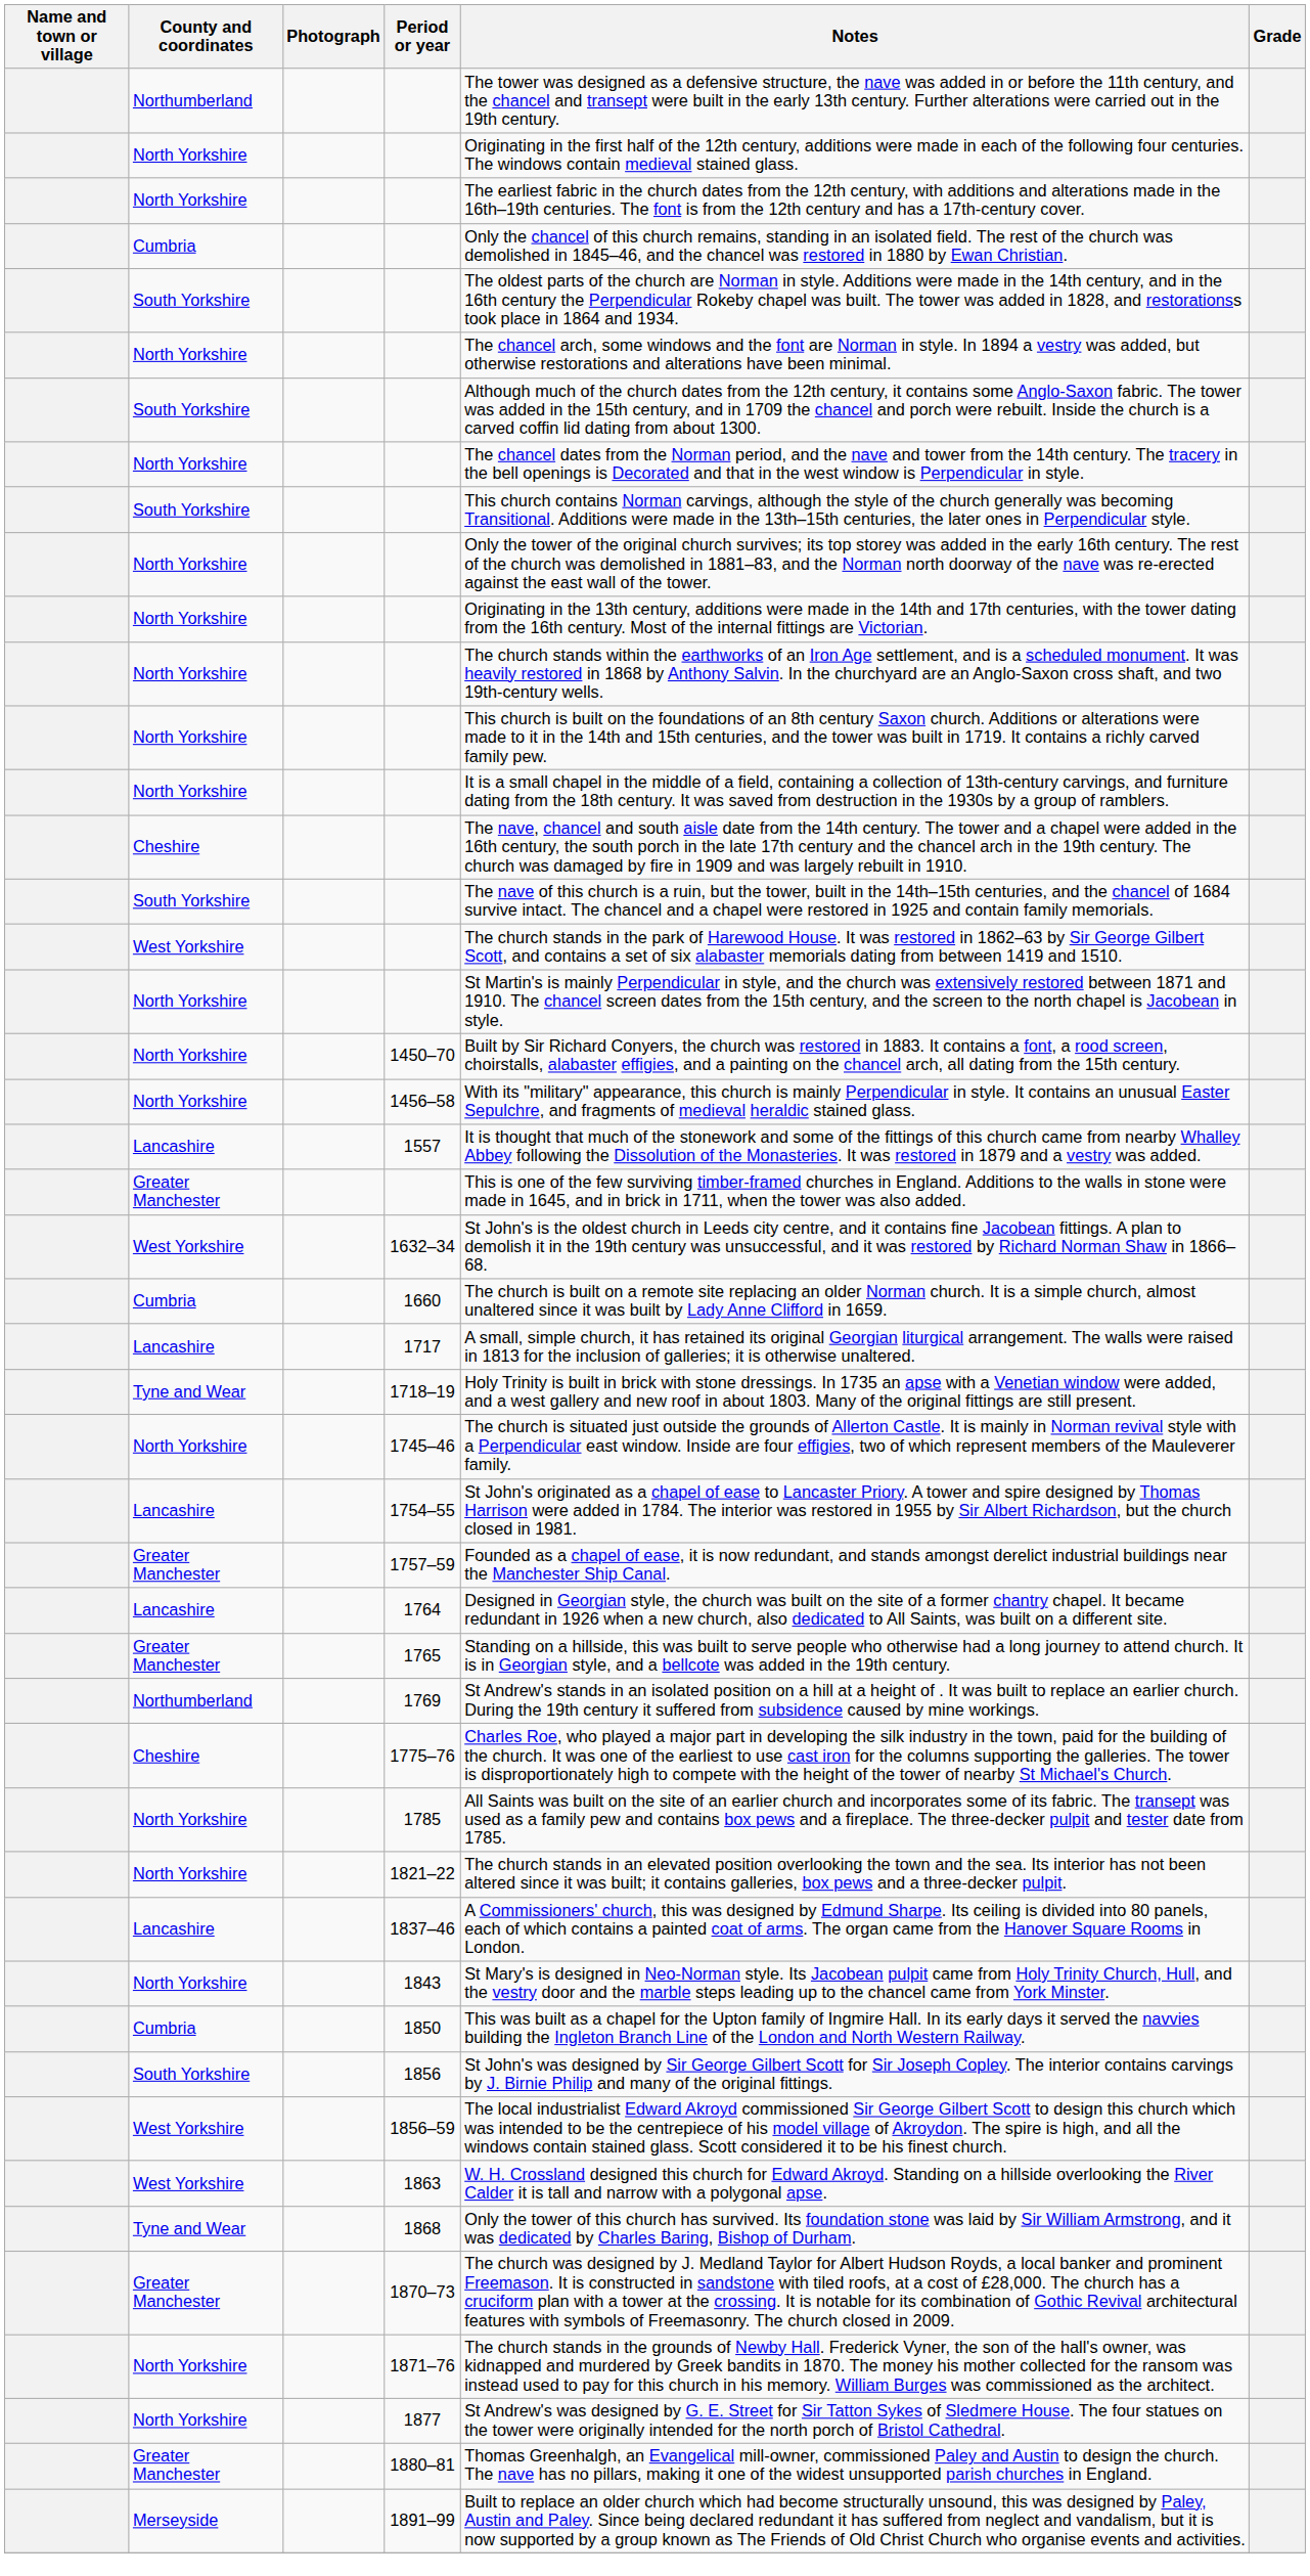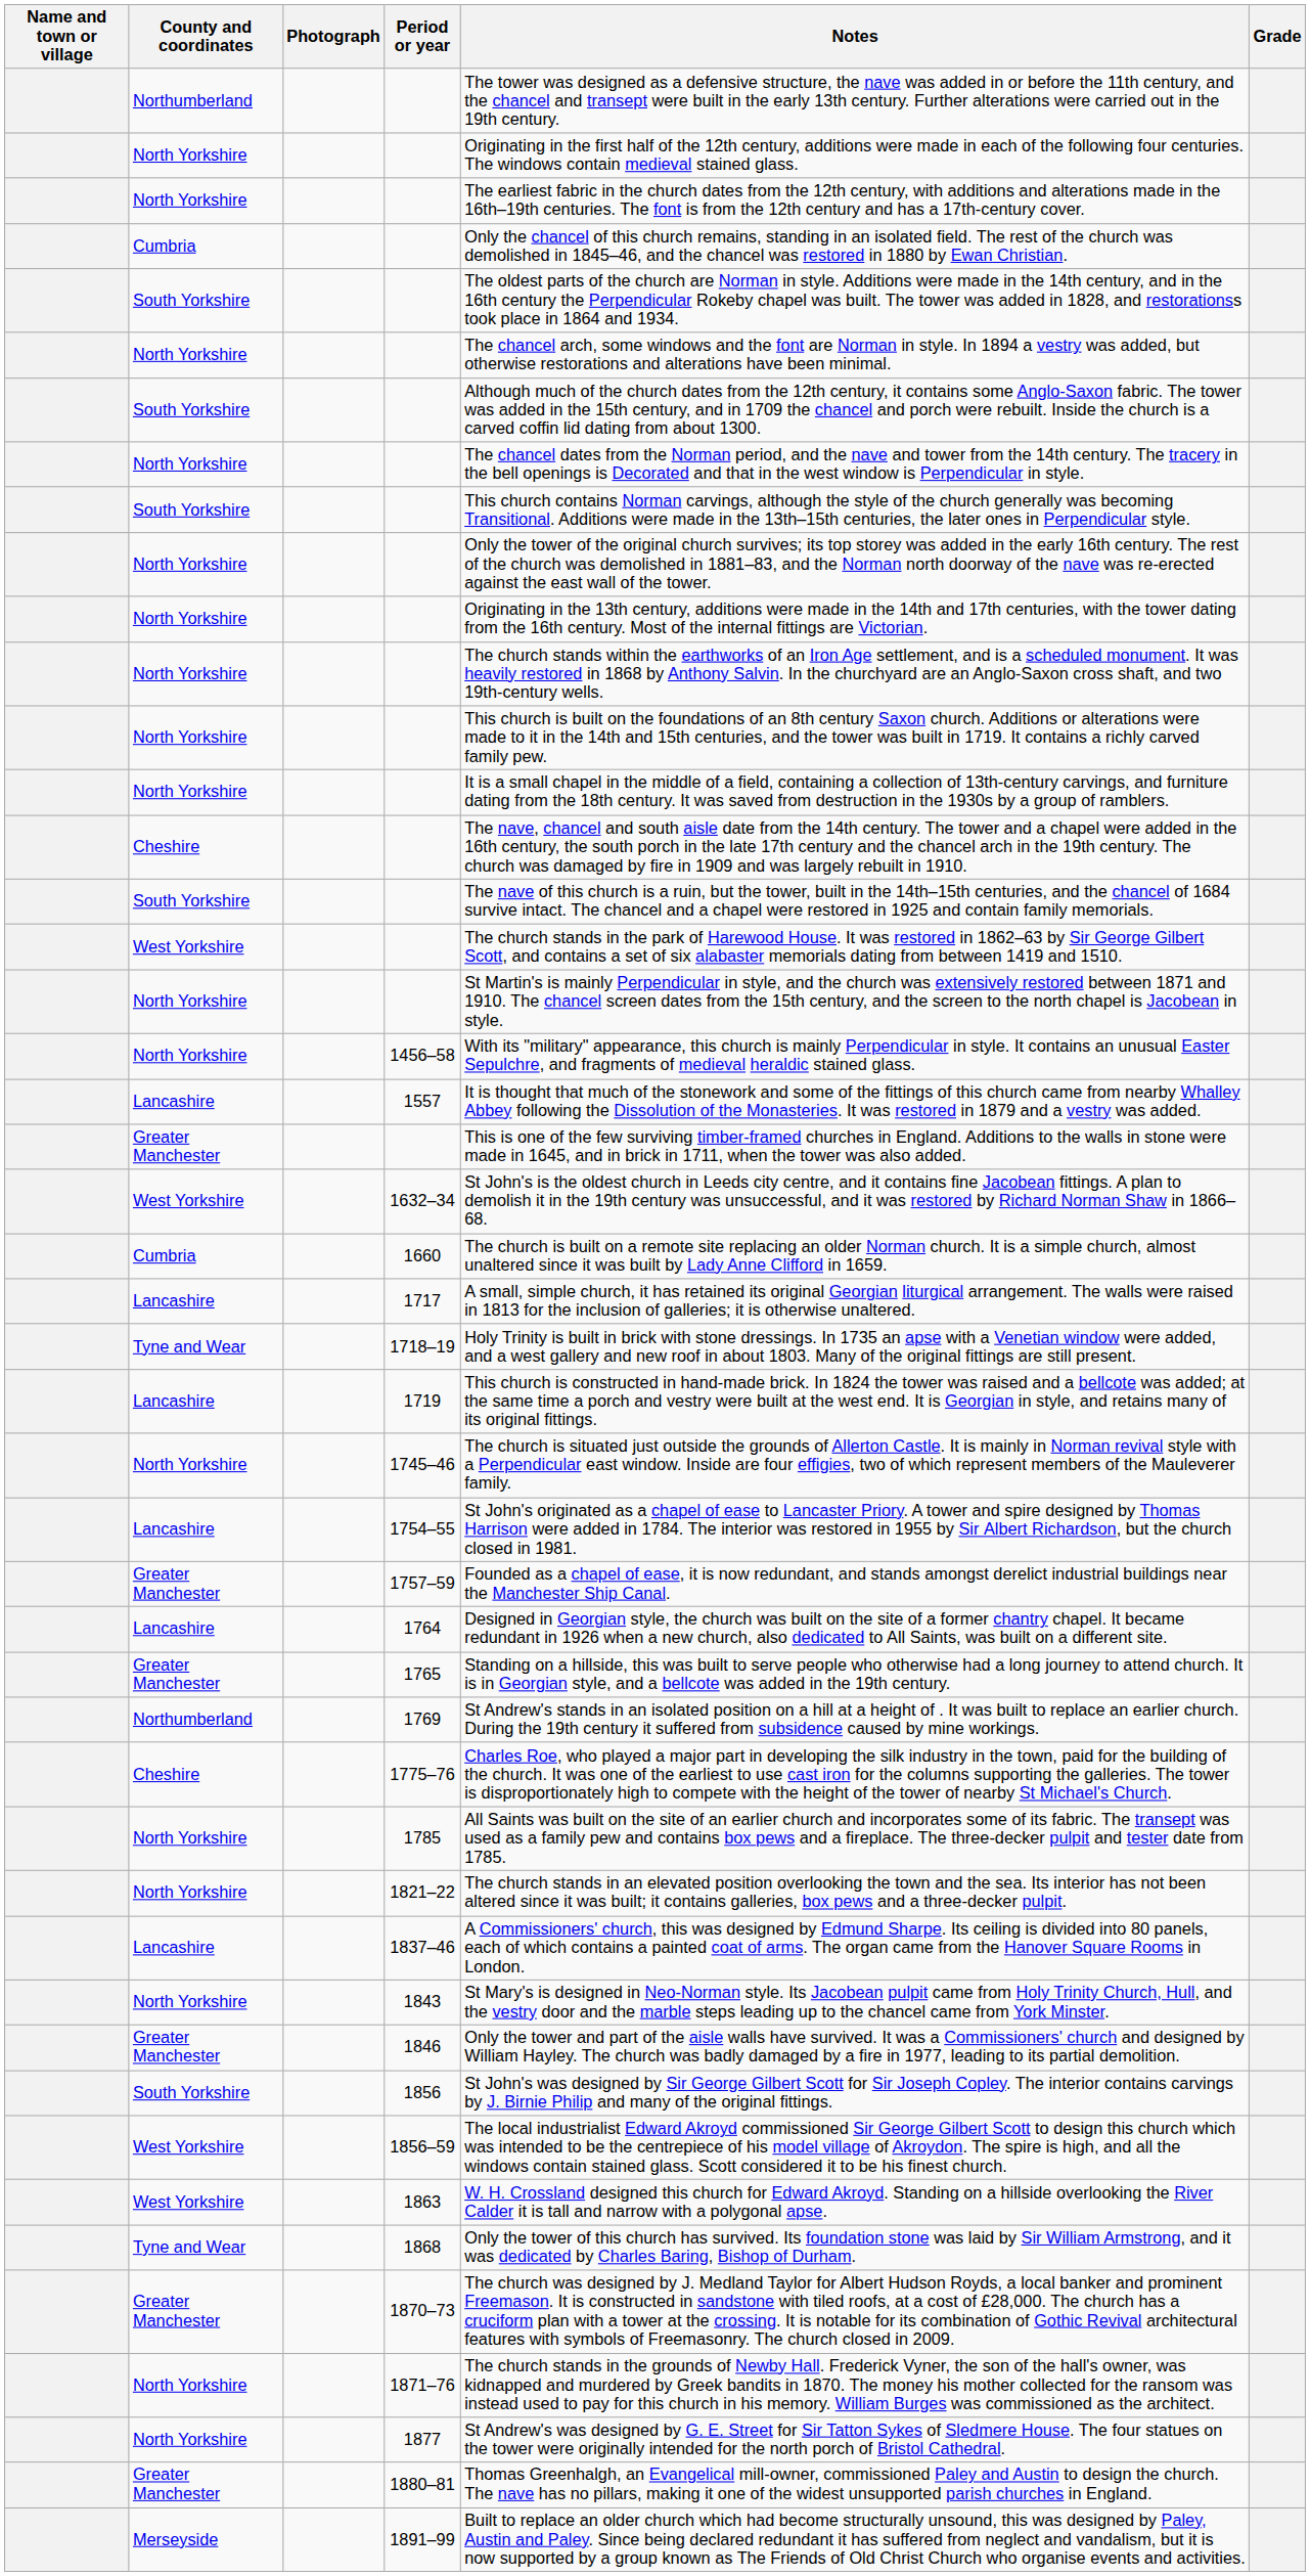- row: North Yorkshire | 1450–70 | Built by Sir Richard Conyers, the church was restored in 1883. It contains a font, a rood screen, choirstalls, alabaster effigies, and a painting on the chancel arch, all dating from the 15th century.
+ row: Lancashire | 1719 | This church is constructed in hand-made brick. In 1824 the tower was raised and a bellcote was added; at the same time a porch and vestry were built at the west end. It is Georgian in style, and retains many of its original fittings.
+ row: Greater Manchester | 1846 | Only the tower and part of the aisle walls have survived. It was a Commissioners' church and designed by William Hayley. The church was badly damaged by a fire in 1977, leading to its partial demolition.
- row: Cumbria | 1850 | This was built as a chapel for the Upton family of Ingmire Hall. In its early days it served the navvies building the Ingleton Branch Line of the London and North Western Railway.
